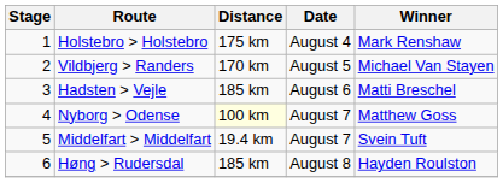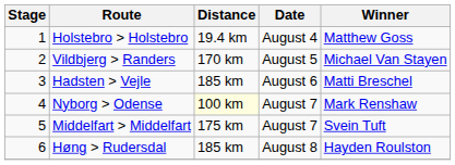Holstebro > Holstebro | Distance: 175 km -> 19.4 km
Holstebro > Holstebro | Winner: Mark Renshaw -> Matthew Goss
Nyborg > Odense | Winner: Matthew Goss -> Mark Renshaw
Middelfart > Middelfart | Distance: 19.4 km -> 175 km
